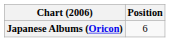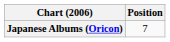Japanese Albums (Oricon) | Position: 6 -> 7
